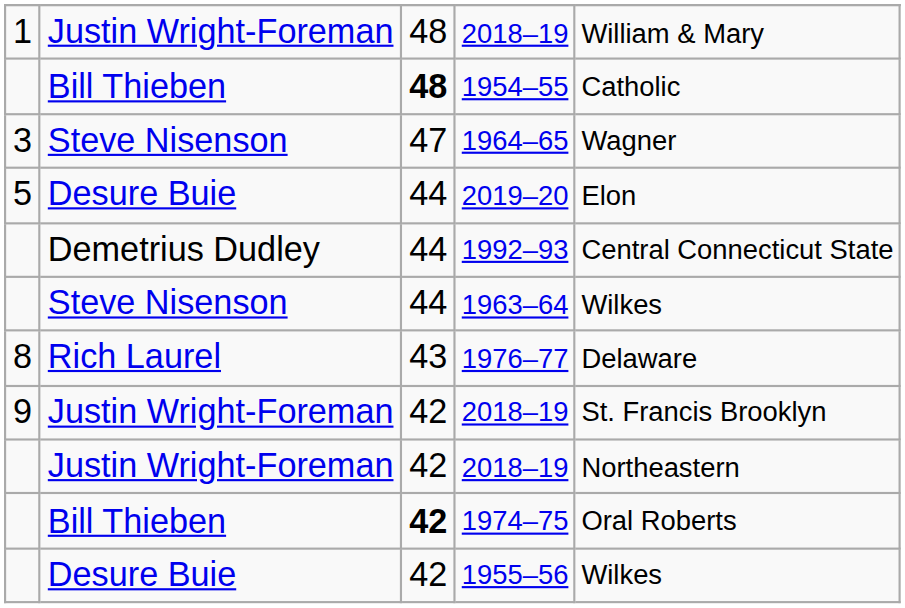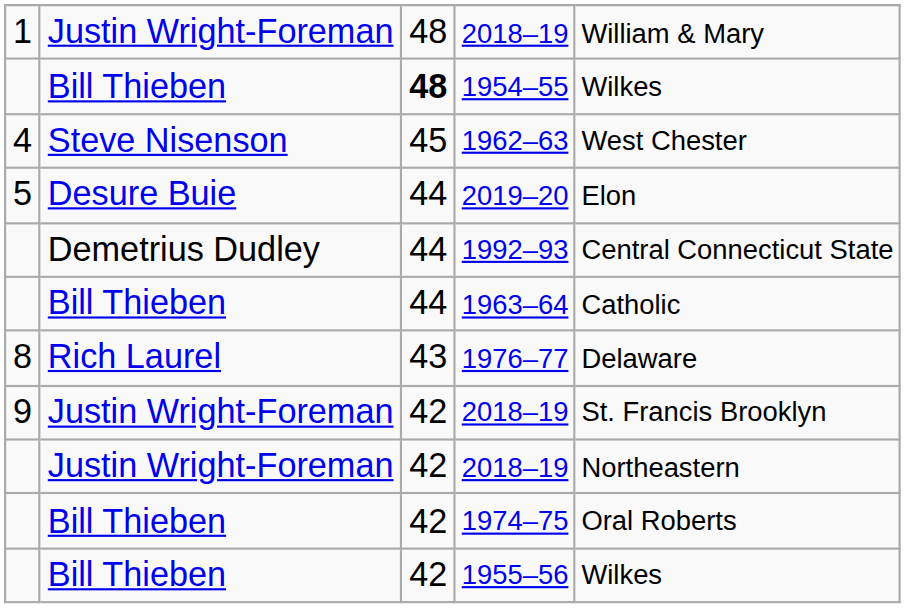1954–55 | column 5: Catholic -> Wilkes
- row: 3 | Steve Nisenson | 47 | 1964–65 | Wagner
+ row: 4 | Steve Nisenson | 45 | 1962–63 | West Chester
1963–64 | column 2: Steve Nisenson -> Bill Thieben
1963–64 | column 5: Wilkes -> Catholic
1974–75 | column 3: bold -> normal
1955–56 | column 2: Desure Buie -> Bill Thieben
